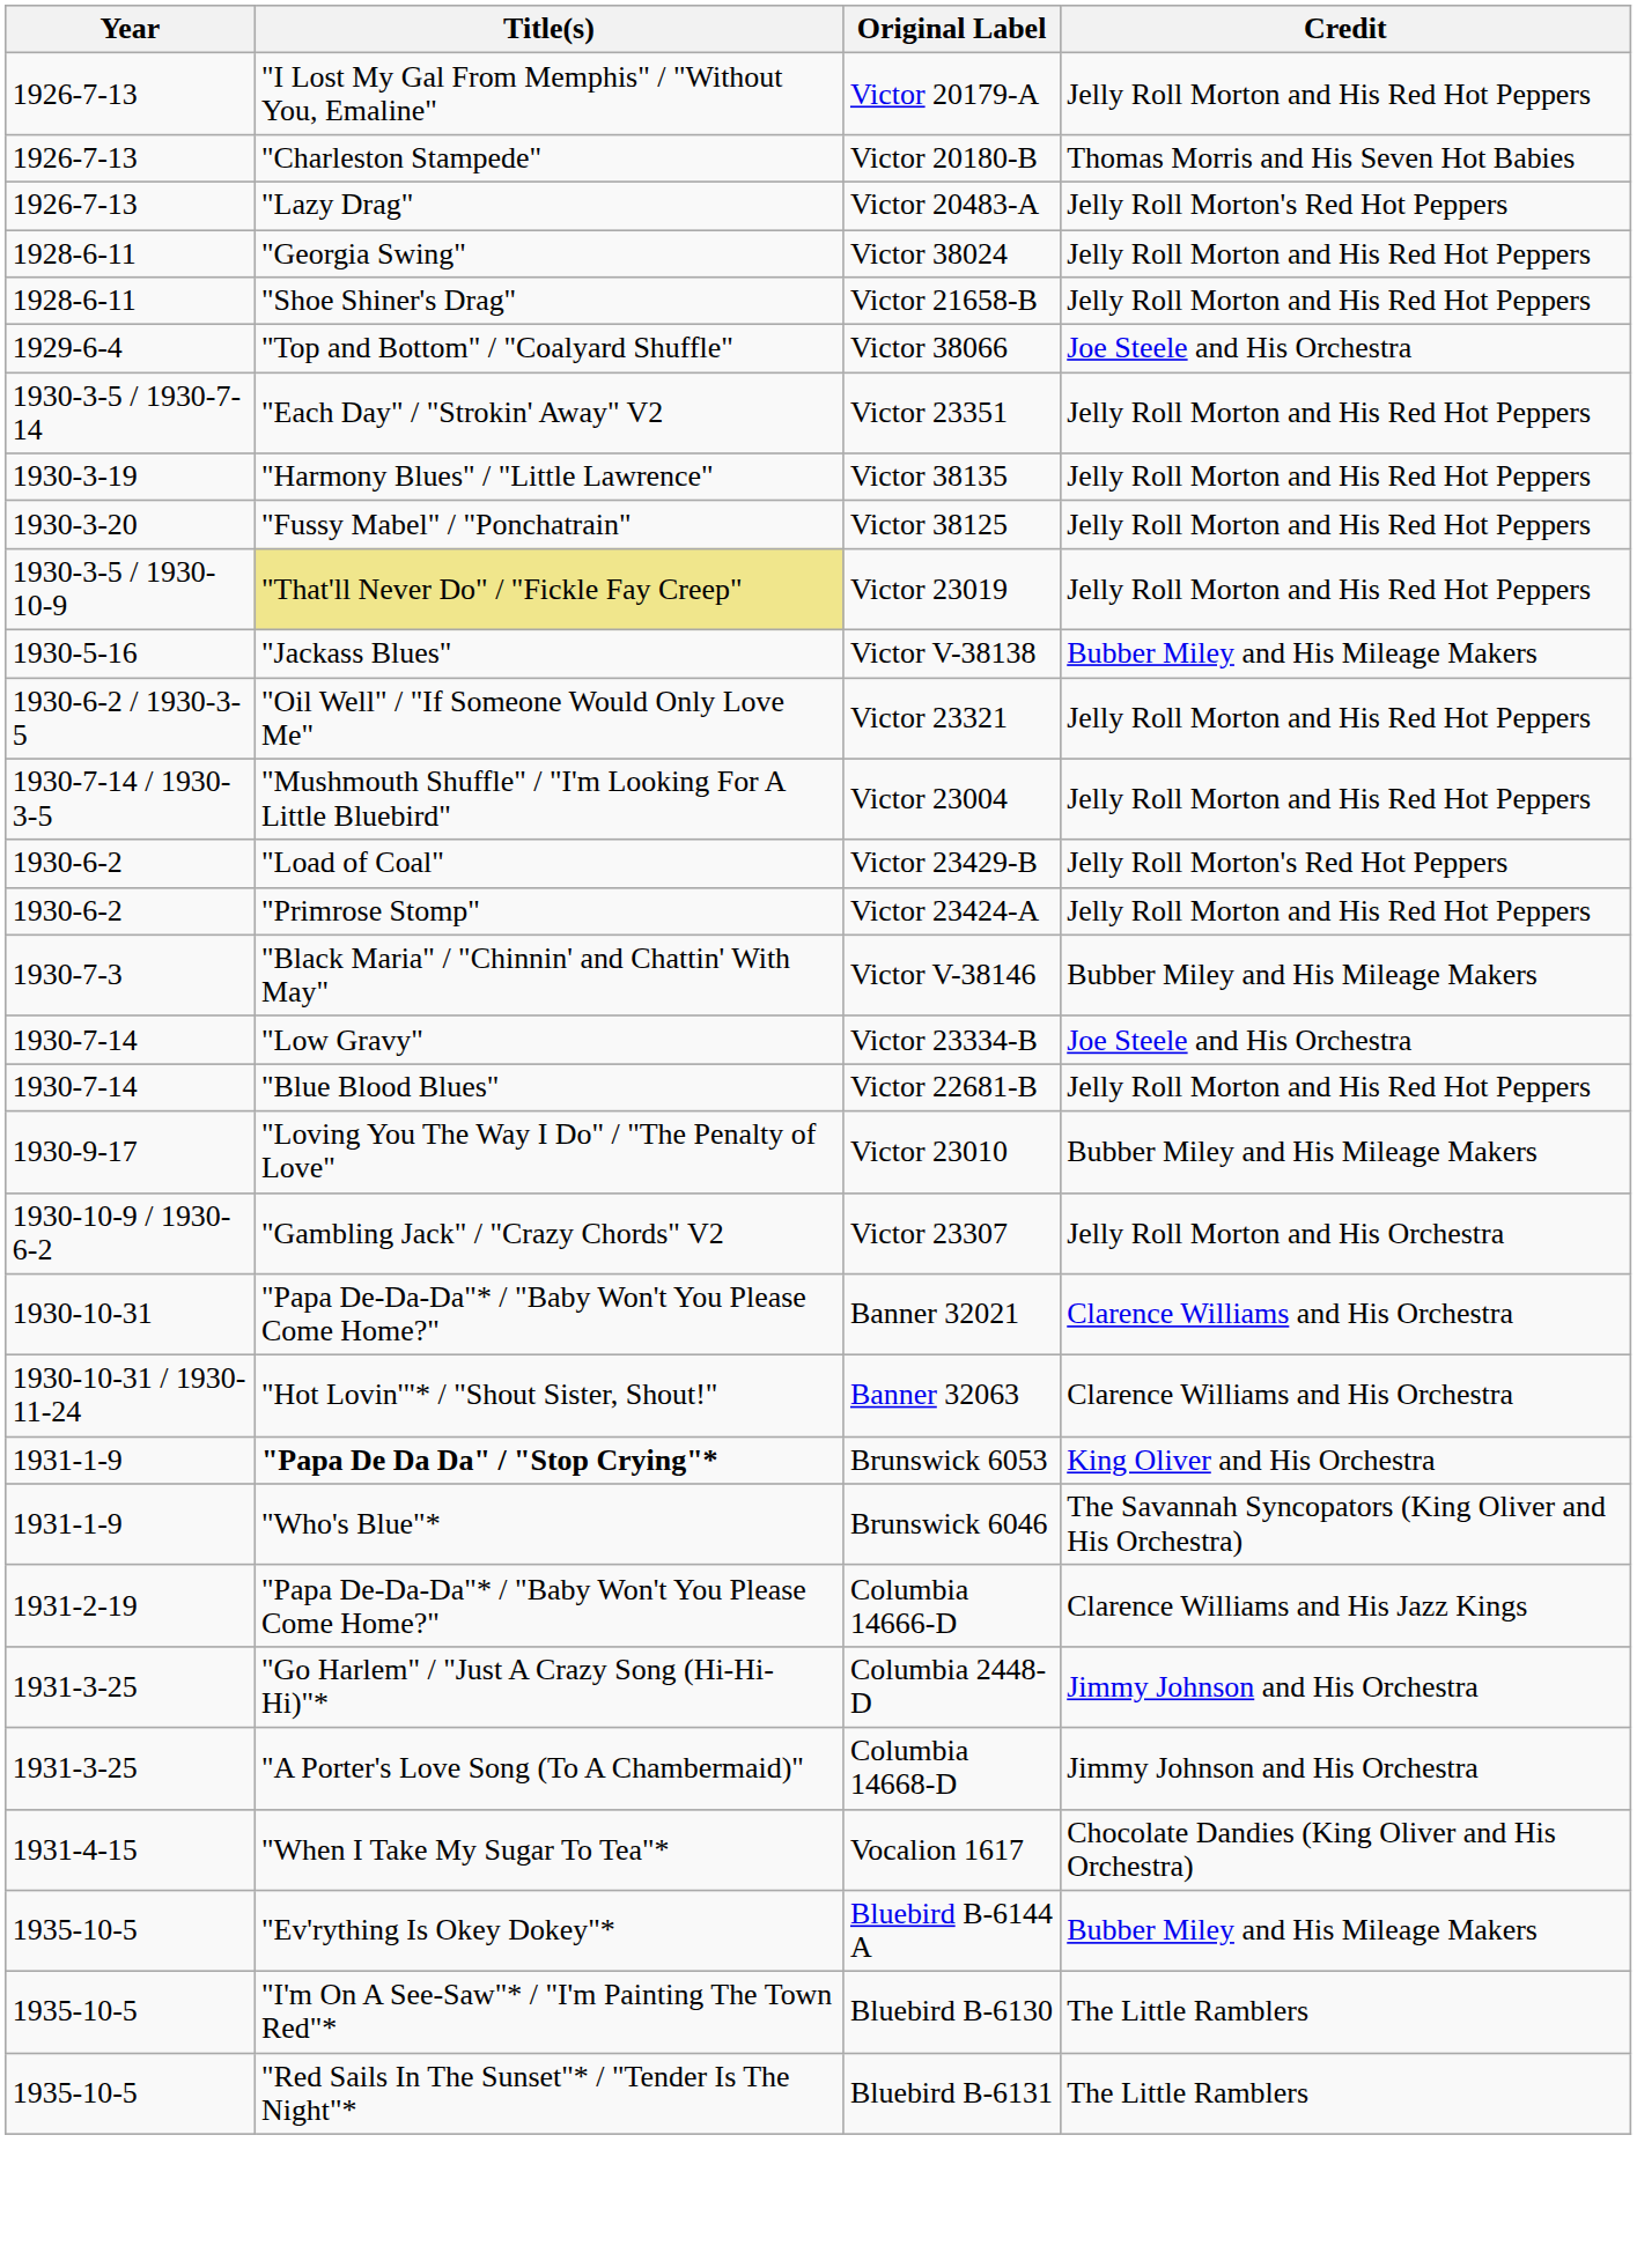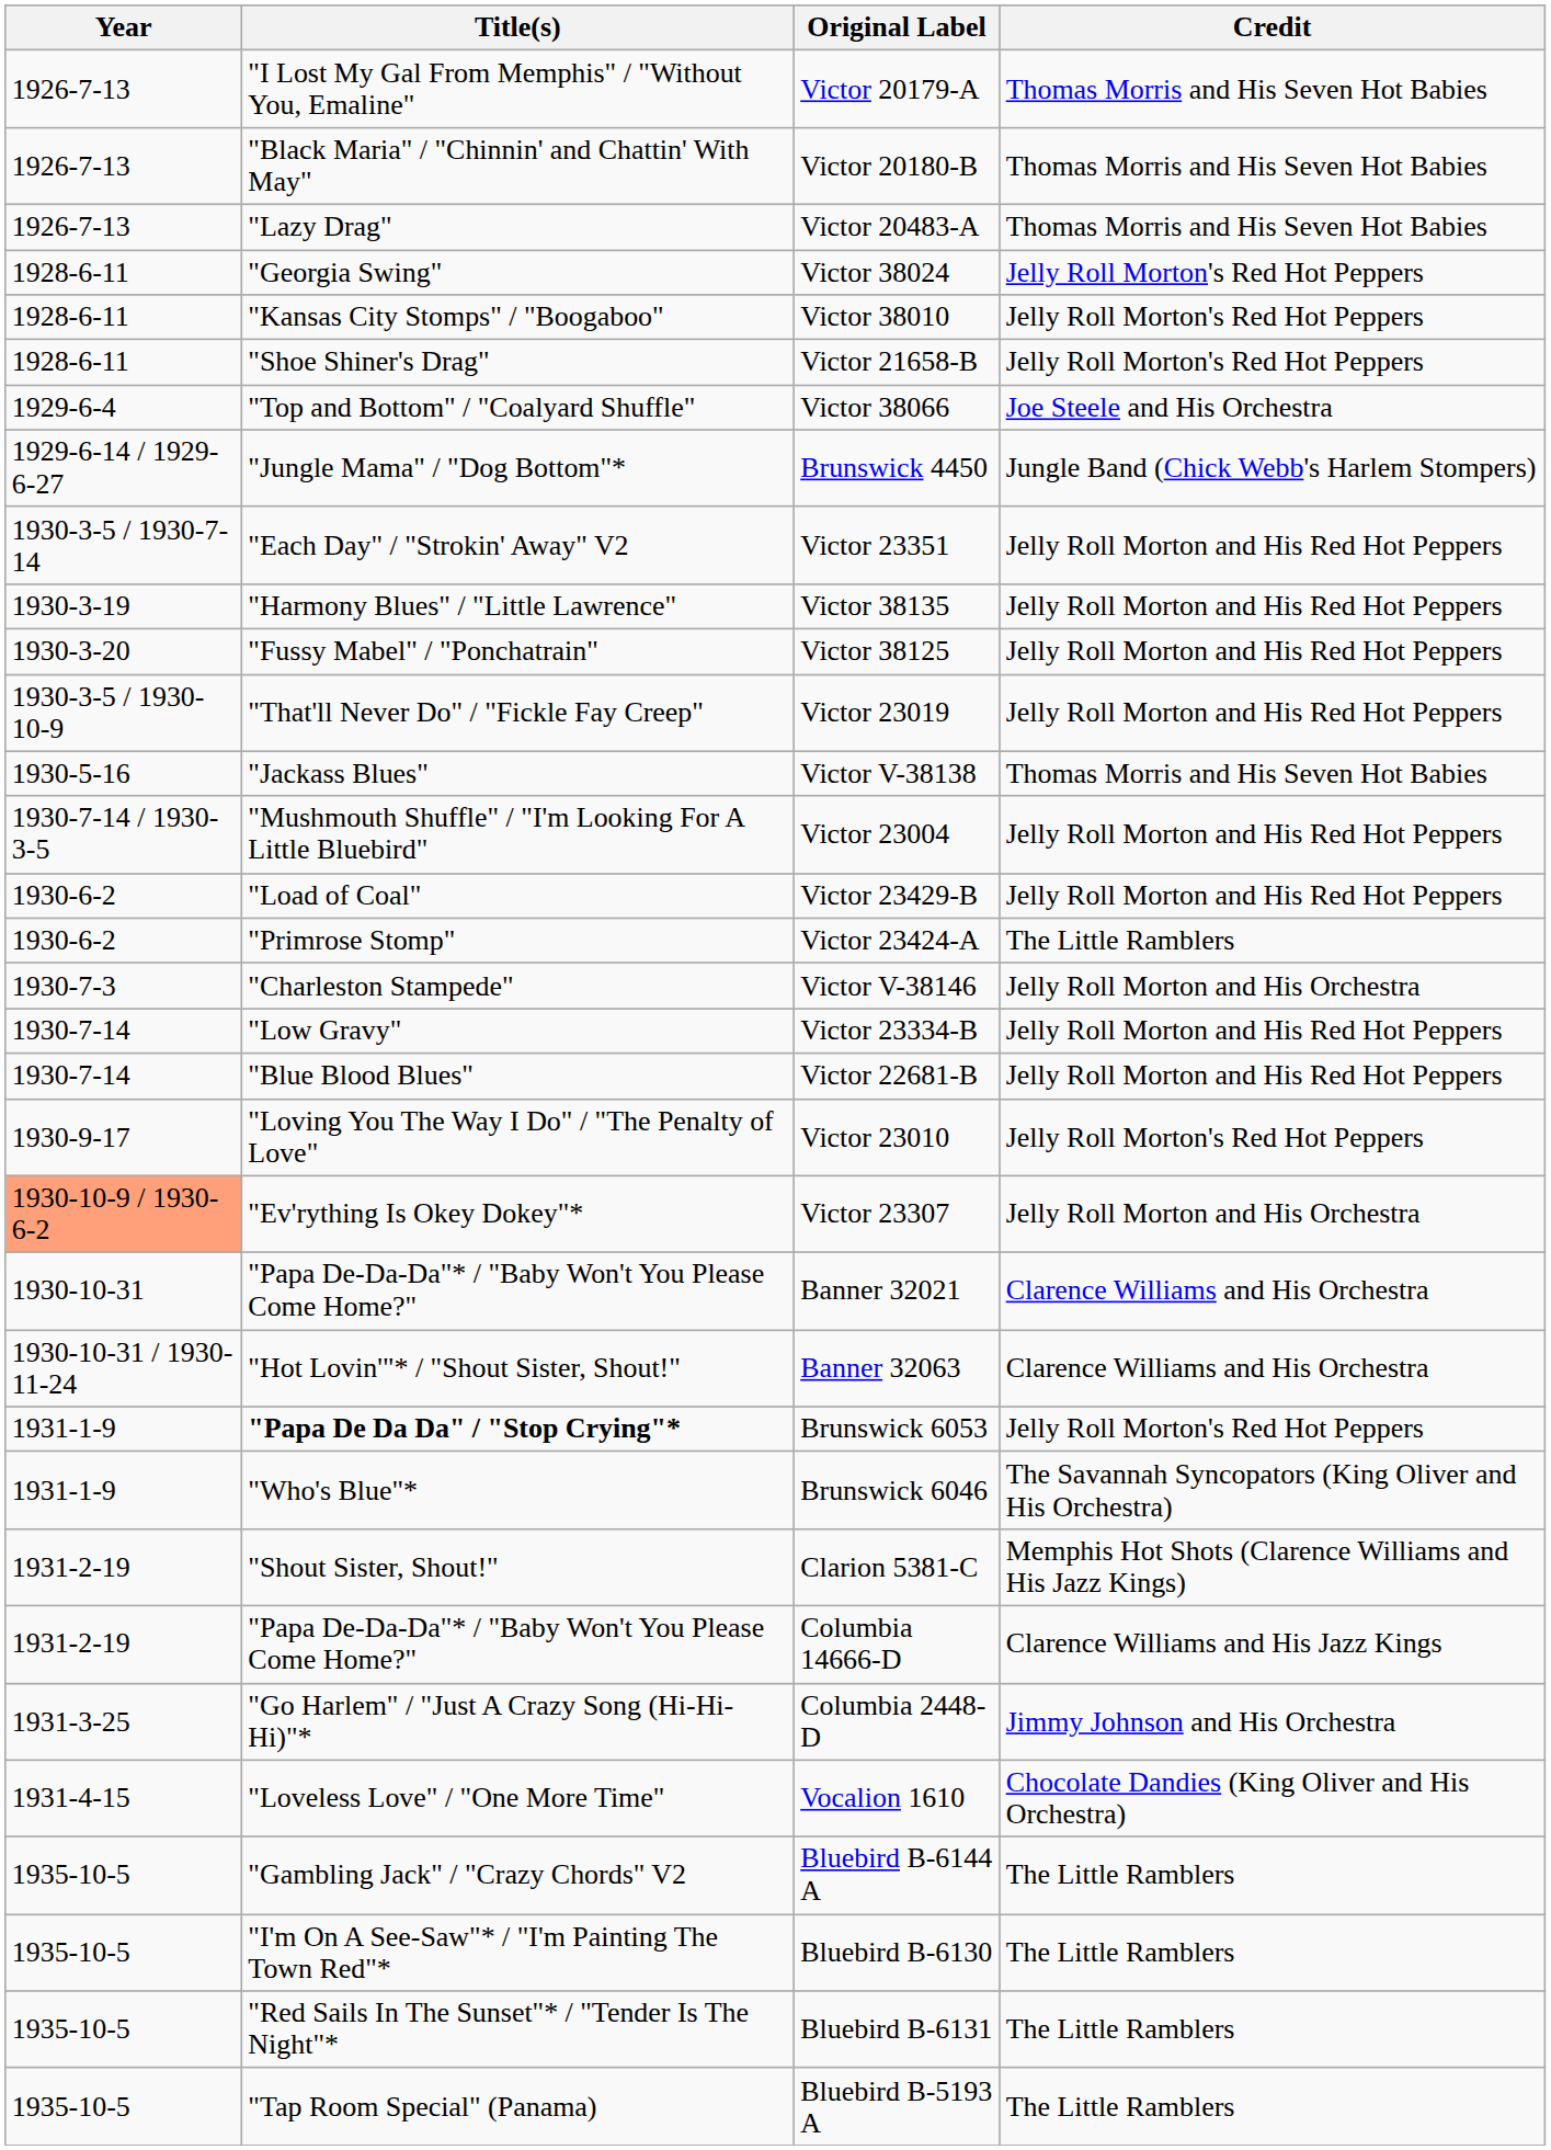Victor 20179-A | Credit: Jelly Roll Morton and His Red Hot Peppers -> Thomas Morris and His Seven Hot Babies
Victor 20180-B | Title(s): "Charleston Stampede" -> "Black Maria" / "Chinnin' and Chattin' With May"
Victor 20483-A | Credit: Jelly Roll Morton's Red Hot Peppers -> Thomas Morris and His Seven Hot Babies
Victor 38024 | Credit: Jelly Roll Morton and His Red Hot Peppers -> Jelly Roll Morton's Red Hot Peppers
+ row: 1928-6-11 | "Kansas City Stomps" / "Boogaboo" | Victor 38010 | Jelly Roll Morton's Red Hot Peppers
Victor 21658-B | Credit: Jelly Roll Morton and His Red Hot Peppers -> Jelly Roll Morton's Red Hot Peppers
+ row: 1929-6-14 / 1929-6-27 | "Jungle Mama" / "Dog Bottom"* | Brunswick 4450 | Jungle Band (Chick Webb's Harlem Stompers)
Victor 23019 | Title(s): khaki background -> no background
Victor V-38138 | Credit: Bubber Miley and His Mileage Makers -> Thomas Morris and His Seven Hot Babies
- row: 1930-6-2 / 1930-3-5 | "Oil Well" / "If Someone Would Only Love Me" | Victor 23321 | Jelly Roll Morton and His Red Hot Peppers
Victor 23429-B | Credit: Jelly Roll Morton's Red Hot Peppers -> Jelly Roll Morton and His Red Hot Peppers
Victor 23424-A | Credit: Jelly Roll Morton and His Red Hot Peppers -> The Little Ramblers
Victor V-38146 | Title(s): "Black Maria" / "Chinnin' and Chattin' With May" -> "Charleston Stampede"
Victor V-38146 | Credit: Bubber Miley and His Mileage Makers -> Jelly Roll Morton and His Orchestra
Victor 23334-B | Credit: Joe Steele and His Orchestra -> Jelly Roll Morton and His Red Hot Peppers
Victor 23010 | Credit: Bubber Miley and His Mileage Makers -> Jelly Roll Morton's Red Hot Peppers
Victor 23307 | Year: no background -> lightsalmon background
Victor 23307 | Title(s): "Gambling Jack" / "Crazy Chords" V2 -> "Ev'rything Is Okey Dokey"*
Brunswick 6053 | Credit: King Oliver and His Orchestra -> Jelly Roll Morton's Red Hot Peppers
+ row: 1931-2-19 | "Shout Sister, Shout!" | Clarion 5381-C | Memphis Hot Shots (Clarence Williams and His Jazz Kings)
- row: 1931-3-25 | "A Porter's Love Song (To A Chambermaid)" | Columbia 14668-D | Jimmy Johnson and His Orchestra
+ row: 1931-4-15 | "Loveless Love" / "One More Time" | Vocalion 1610 | Chocolate Dandies (King Oliver and His Orchestra)
- row: 1931-4-15 | "When I Take My Sugar To Tea"* | Vocalion 1617 | Chocolate Dandies (King Oliver and His Orchestra)
Bluebird B-6144 A | Title(s): "Ev'rything Is Okey Dokey"* -> "Gambling Jack" / "Crazy Chords" V2
Bluebird B-6144 A | Credit: Bubber Miley and His Mileage Makers -> The Little Ramblers
+ row: 1935-10-5 | "Tap Room Special" (Panama) | Bluebird B-5193 A | The Little Ramblers
